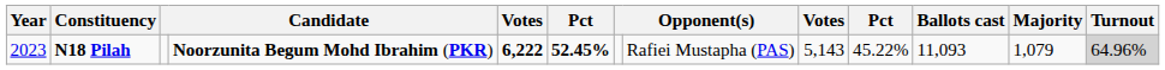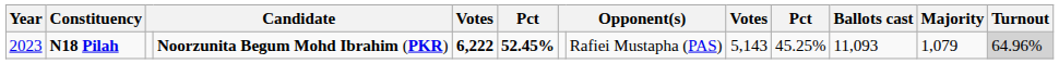N18 Pilah | column 10: 45.22% -> 45.25%
